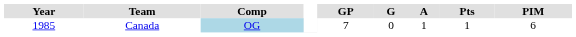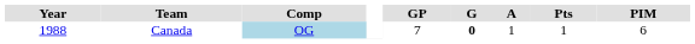Canada | Year: 1985 -> 1988
Canada | G: normal -> bold
